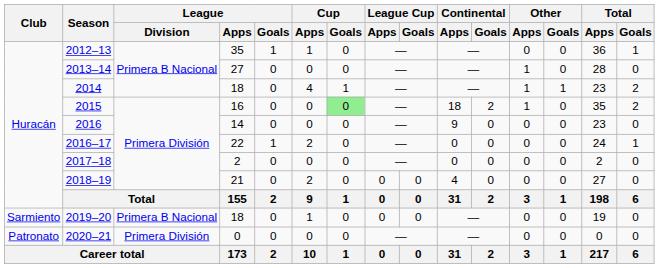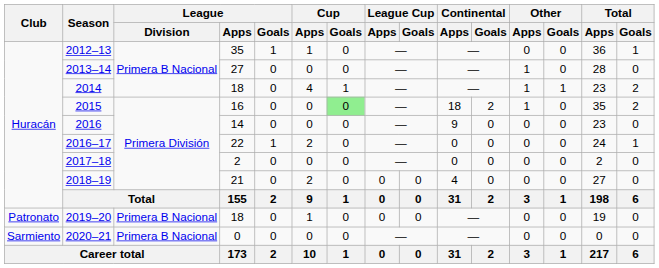2019–20 | Club: Sarmiento -> Patronato
2020–21 | Club: Patronato -> Sarmiento
2020–21 | League / Division: Primera División -> Primera B Nacional
